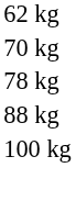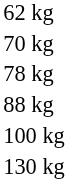+ row: 130 kg
